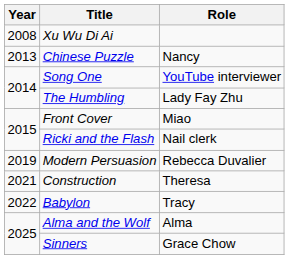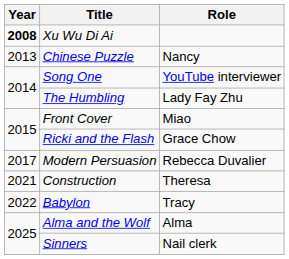Xu Wu Di Ai | Year: normal -> bold
Ricki and the Flash | Role: Nail clerk -> Grace Chow
Modern Persuasion | Year: 2019 -> 2017
Sinners | Role: Grace Chow -> Nail clerk
